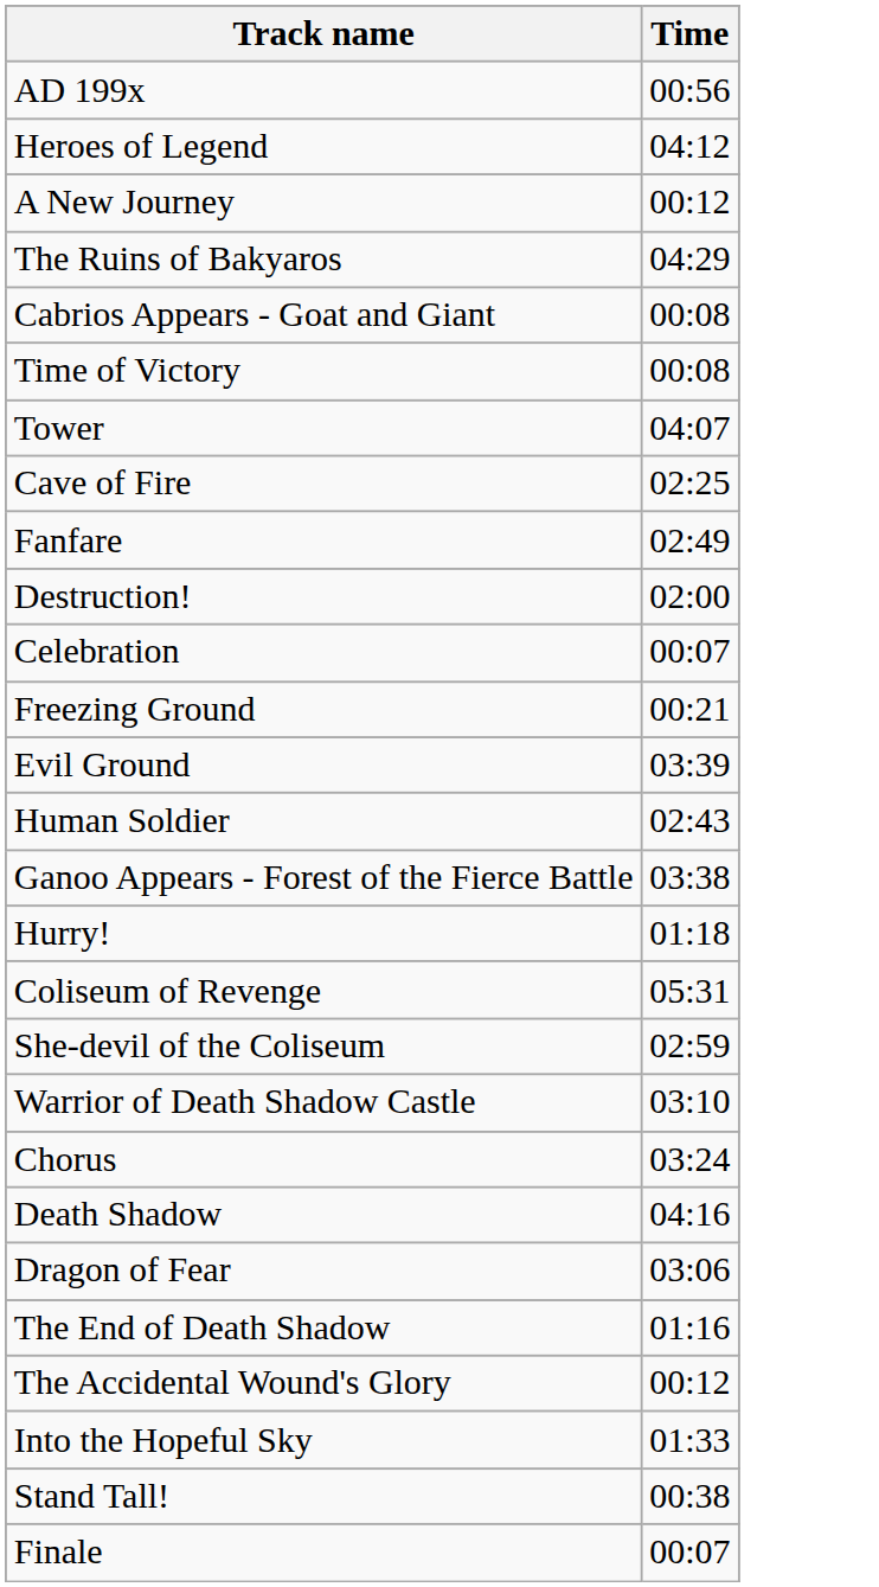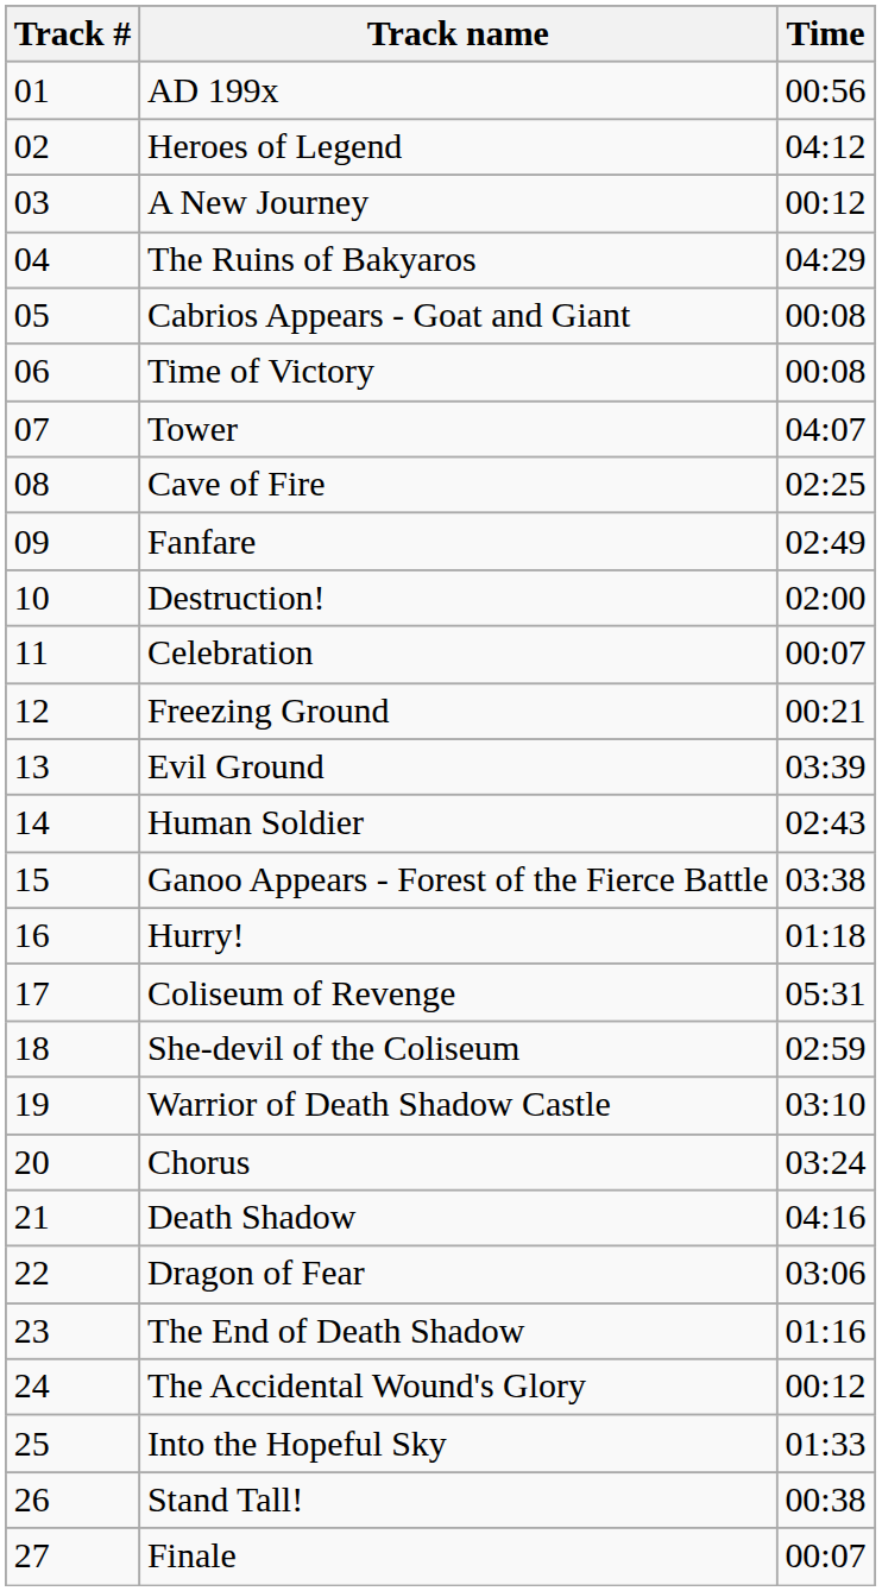+ column: Track # | 01 | 02 | 03 | 04 | 05 | 06 | 07 | 08 | 09 | 10 | 11 | 12 | 13 | 14 | 15 | 16 | 17 | 18 | 19 | 20 | 21 | 22 | 23 | 24 | 25 | 26 | 27
